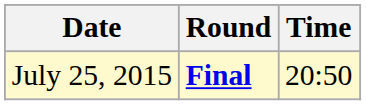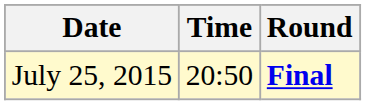columns swapped: Time <-> Round
